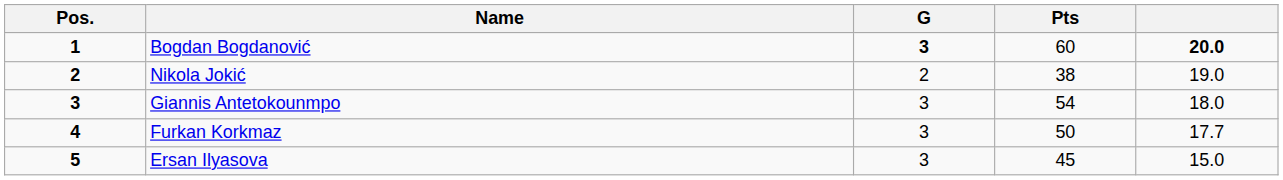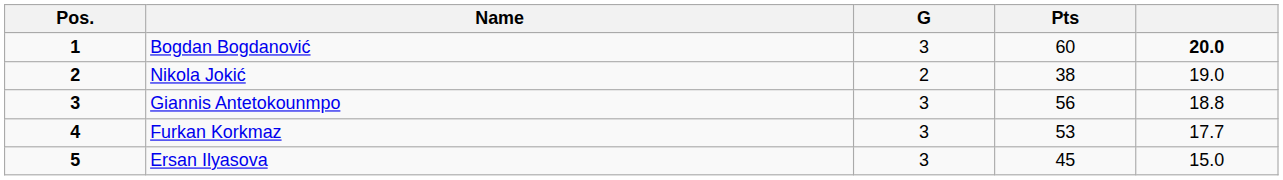Bogdan Bogdanović | G: bold -> normal
Giannis Antetokounmpo | Pts: 54 -> 56
Giannis Antetokounmpo | column 5: 18.0 -> 18.8
Furkan Korkmaz | Pts: 50 -> 53
